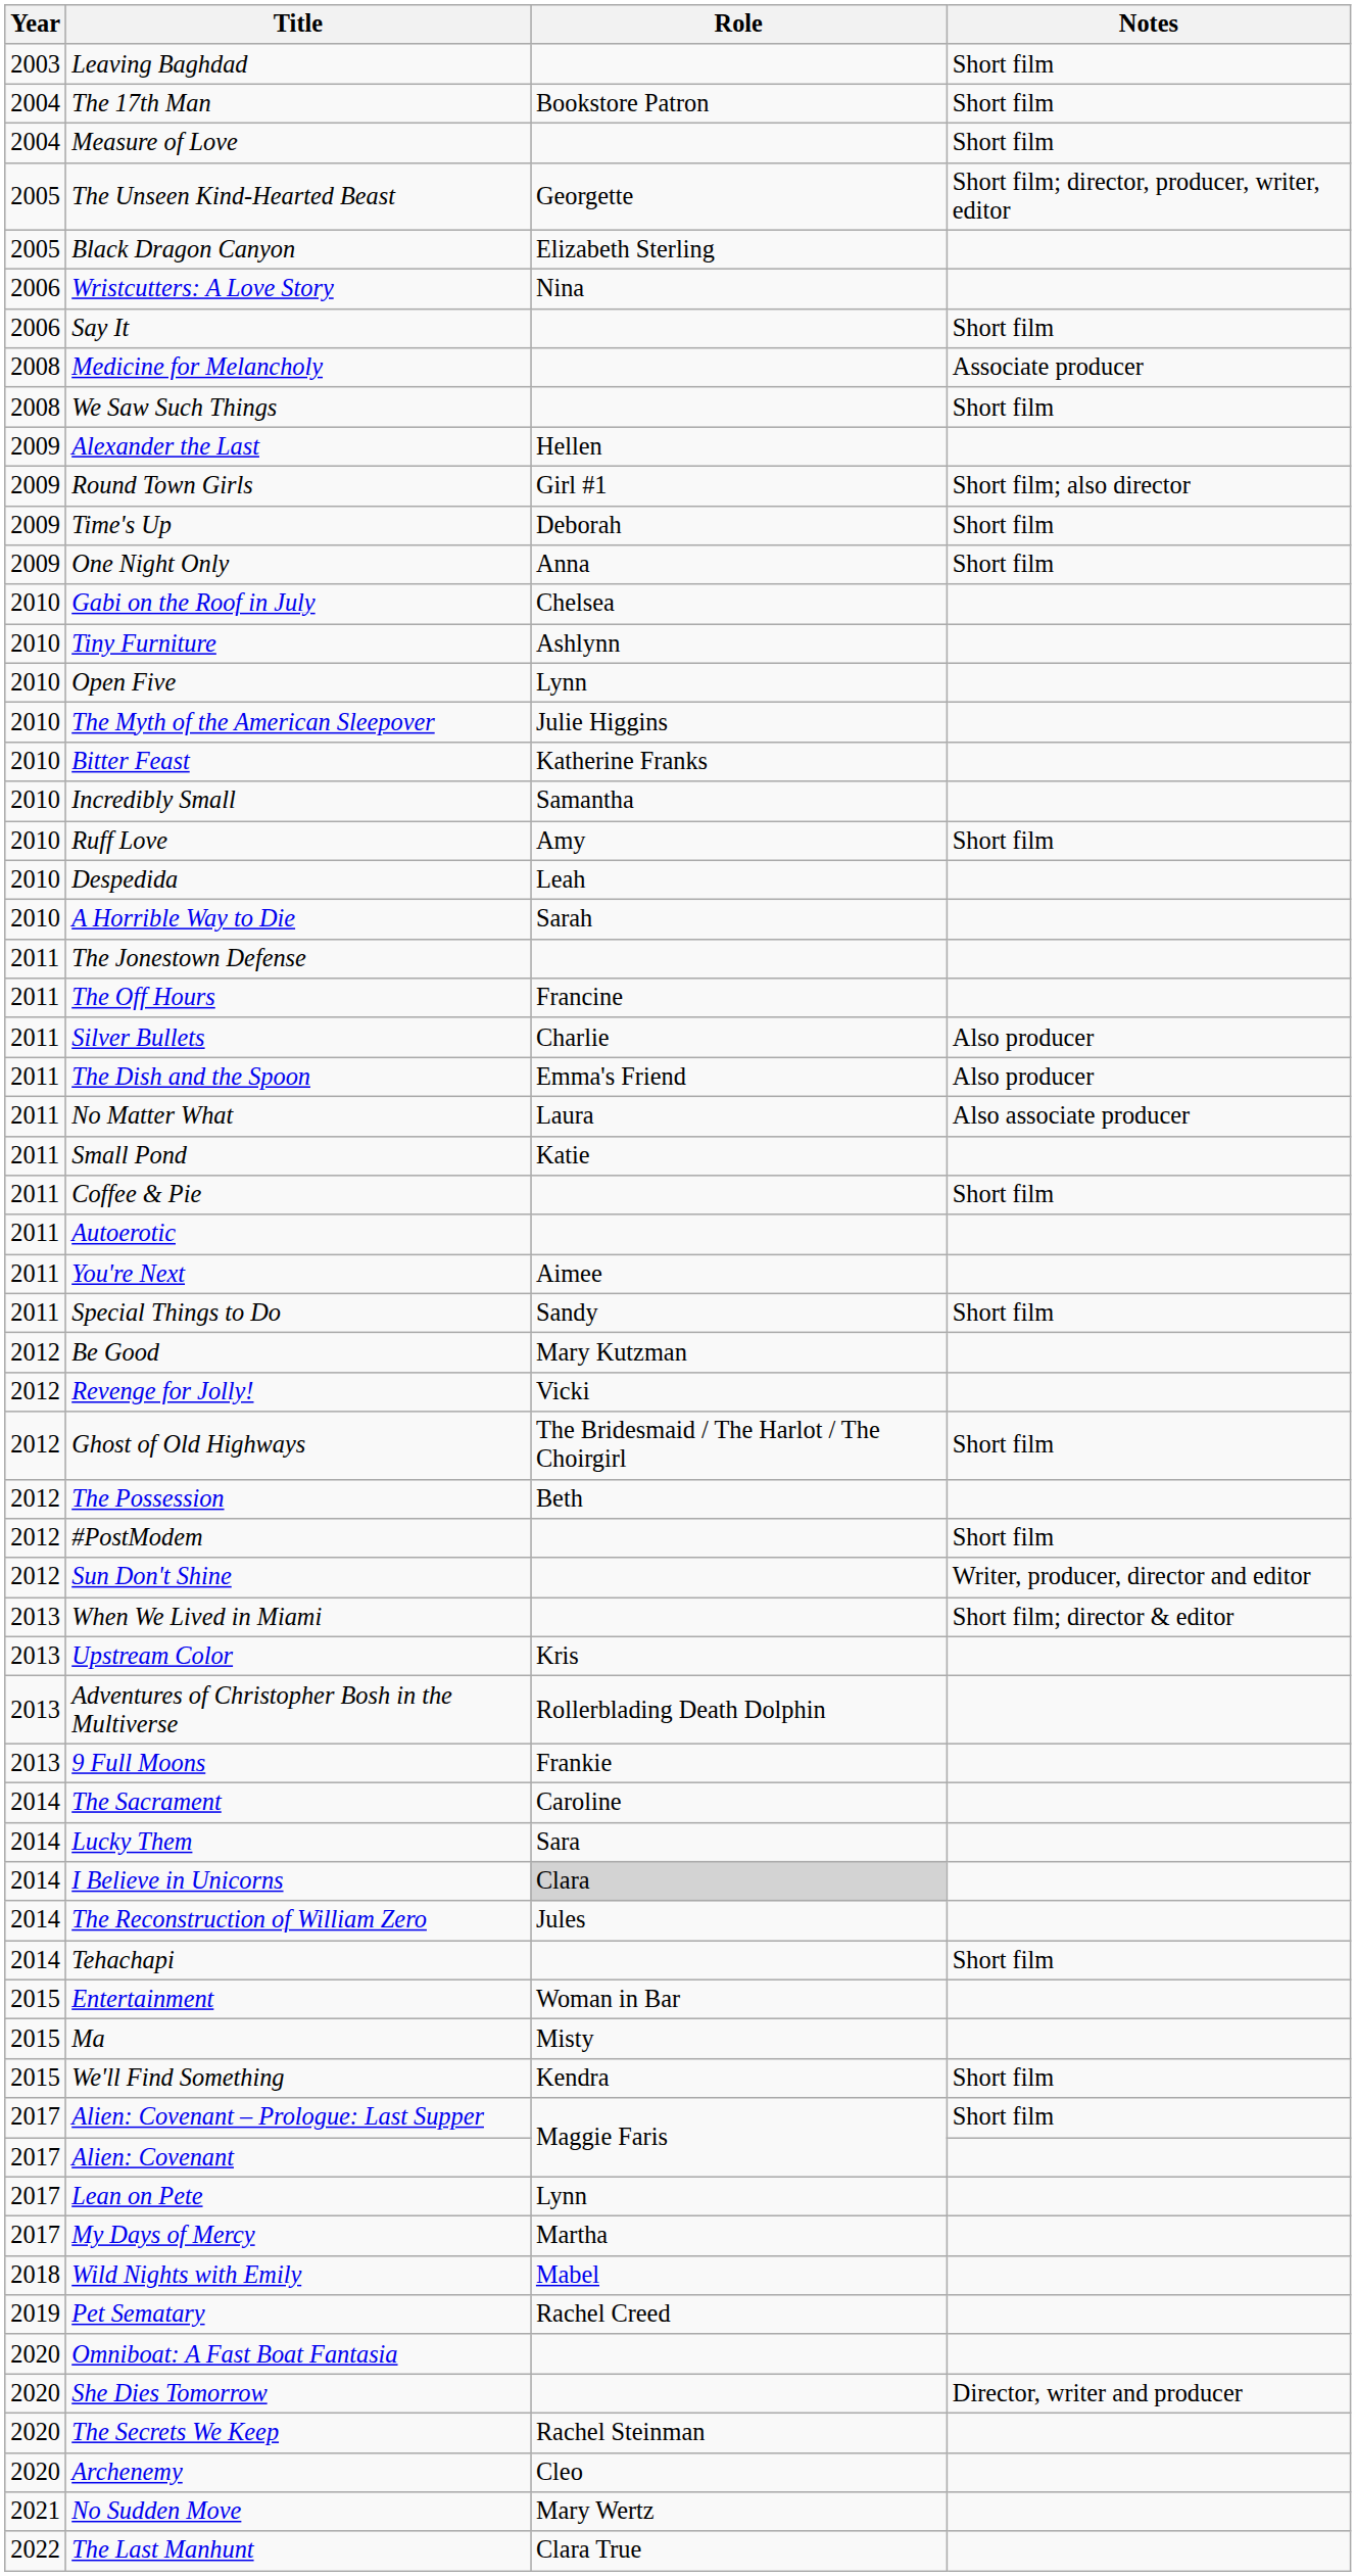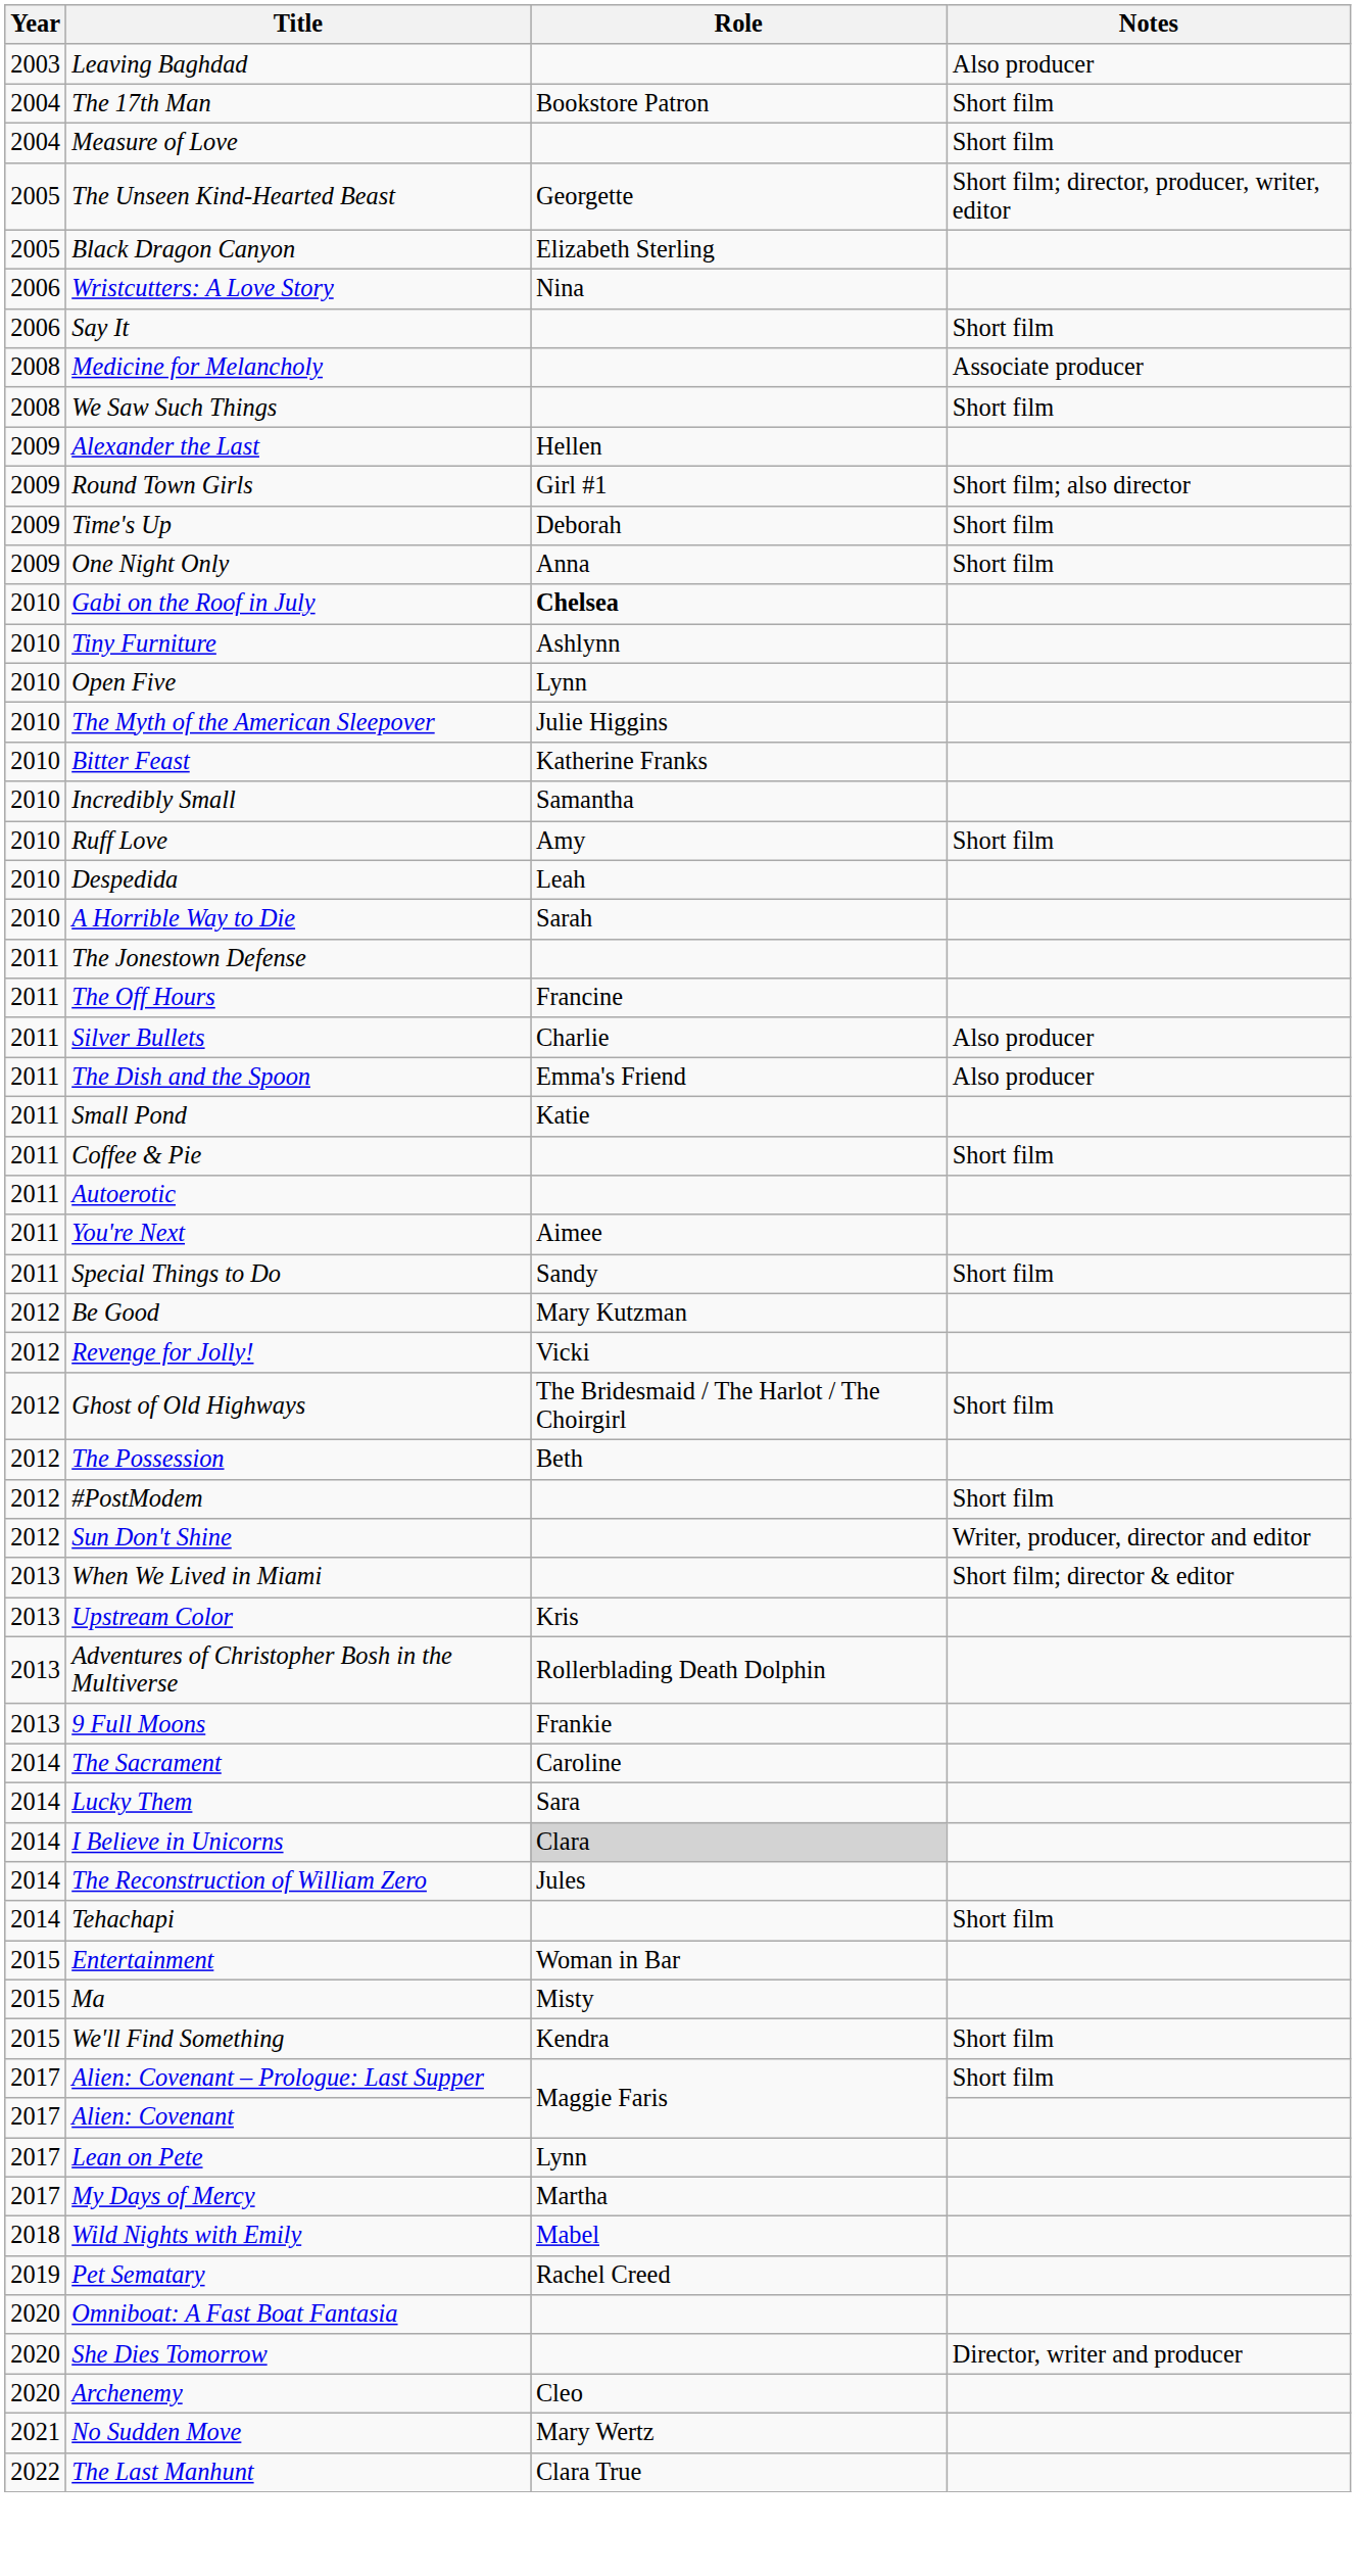Leaving Baghdad | Notes: Short film -> Also producer
Gabi on the Roof in July | Role: normal -> bold
- row: 2011 | No Matter What | Laura | Also associate producer
- row: 2020 | The Secrets We Keep | Rachel Steinman
